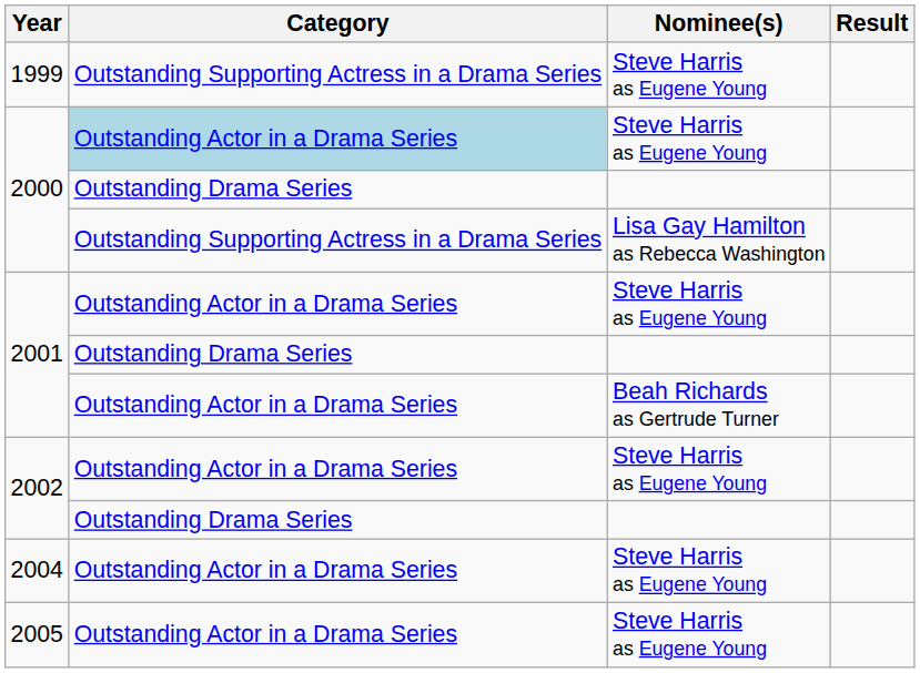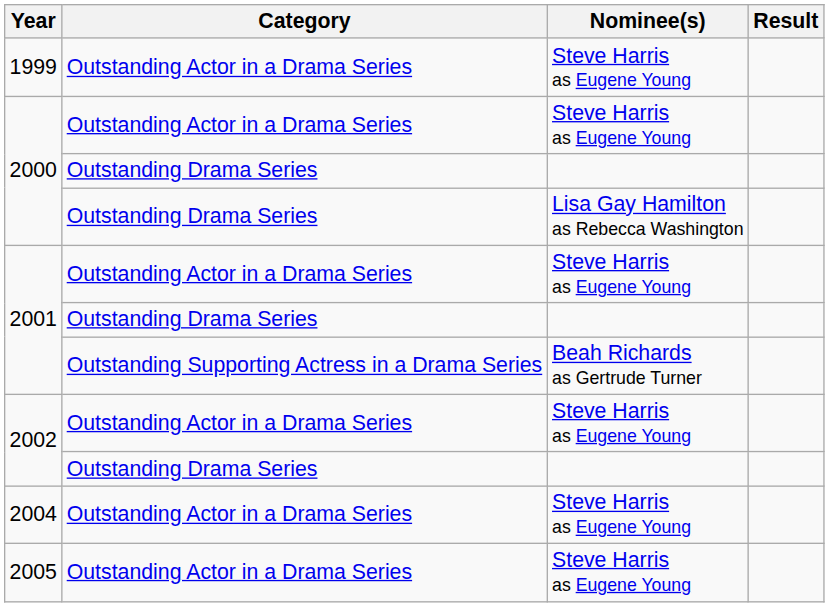1999 | Category: Outstanding Supporting Actress in a Drama Series -> Outstanding Actor in a Drama Series
2000 / Steve Harris as Eugene Young | Category: lightblue background -> no background
2000 / Lisa Gay Hamilton as Rebecca Washington | Category: Outstanding Supporting Actress in a Drama Series -> Outstanding Drama Series
2001 / Beah Richards as Gertrude Turner | Category: Outstanding Actor in a Drama Series -> Outstanding Supporting Actress in a Drama Series
